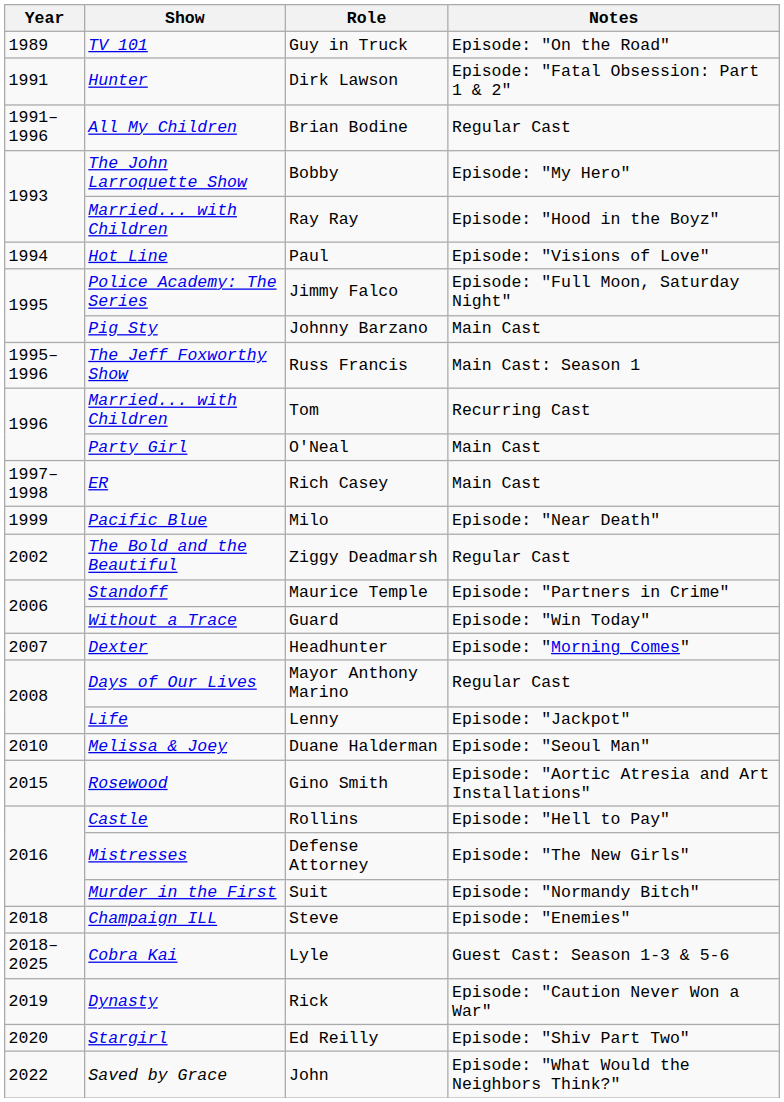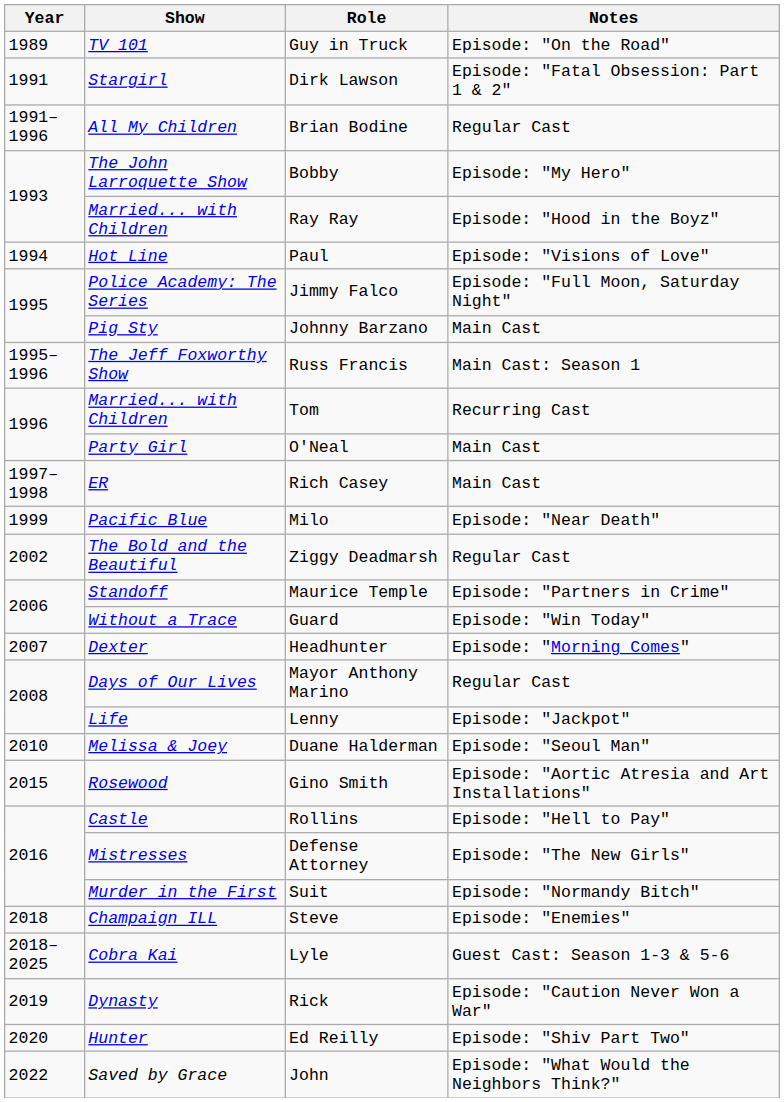Dirk Lawson | Show: Hunter -> Stargirl
Ed Reilly | Show: Stargirl -> Hunter
